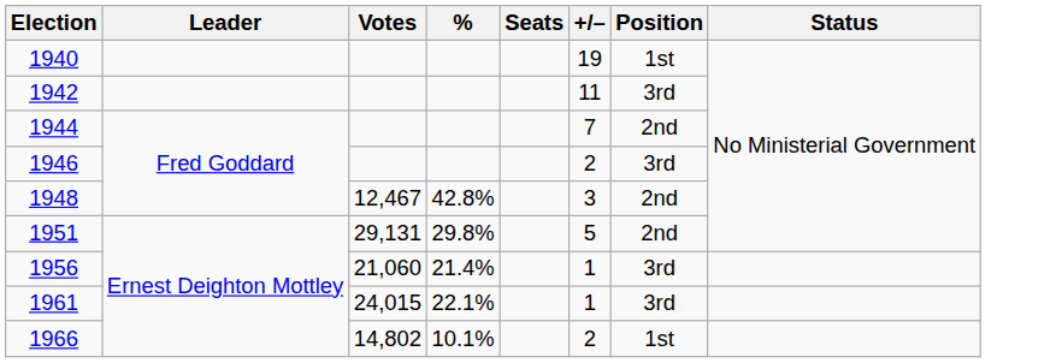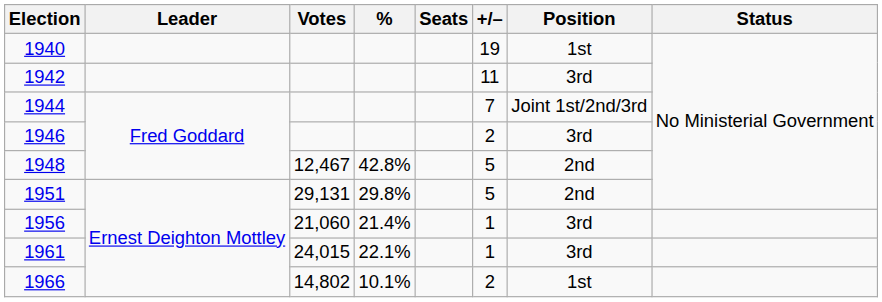1944 | Position: 2nd -> Joint 1st/2nd/3rd
1948 | +/–: 3 -> 5
